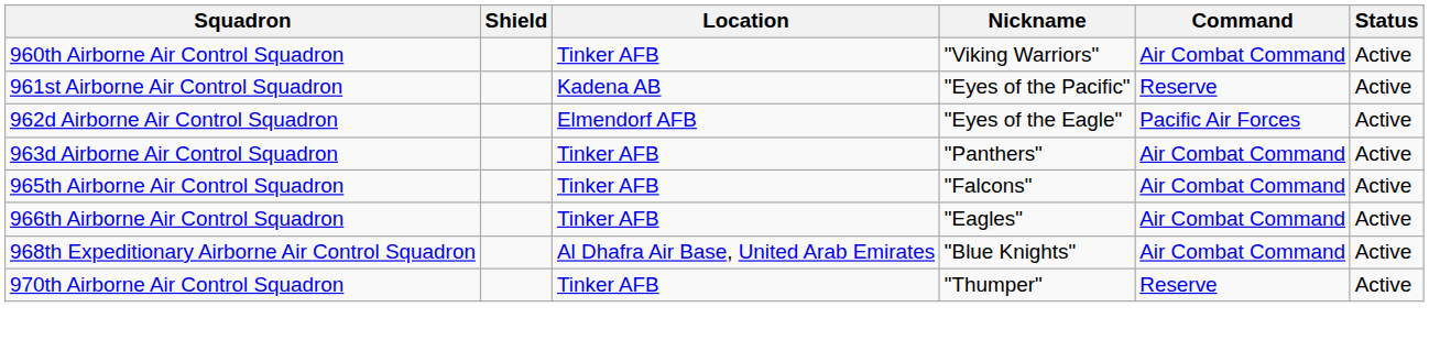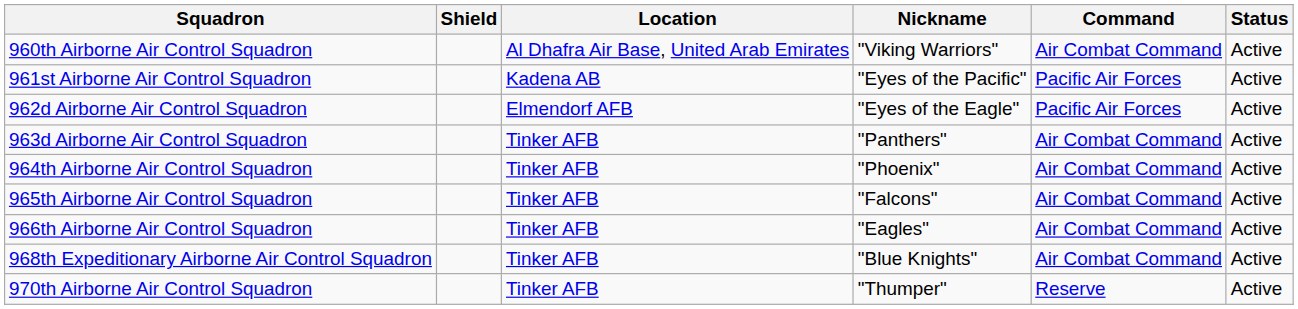960th Airborne Air Control Squadron | Location: Tinker AFB -> Al Dhafra Air Base, United Arab Emirates
961st Airborne Air Control Squadron | Command: Reserve -> Pacific Air Forces
+ row: 964th Airborne Air Control Squadron | Tinker AFB | "Phoenix" | Air Combat Command | Active
968th Expeditionary Airborne Air Control Squadron | Location: Al Dhafra Air Base, United Arab Emirates -> Tinker AFB
